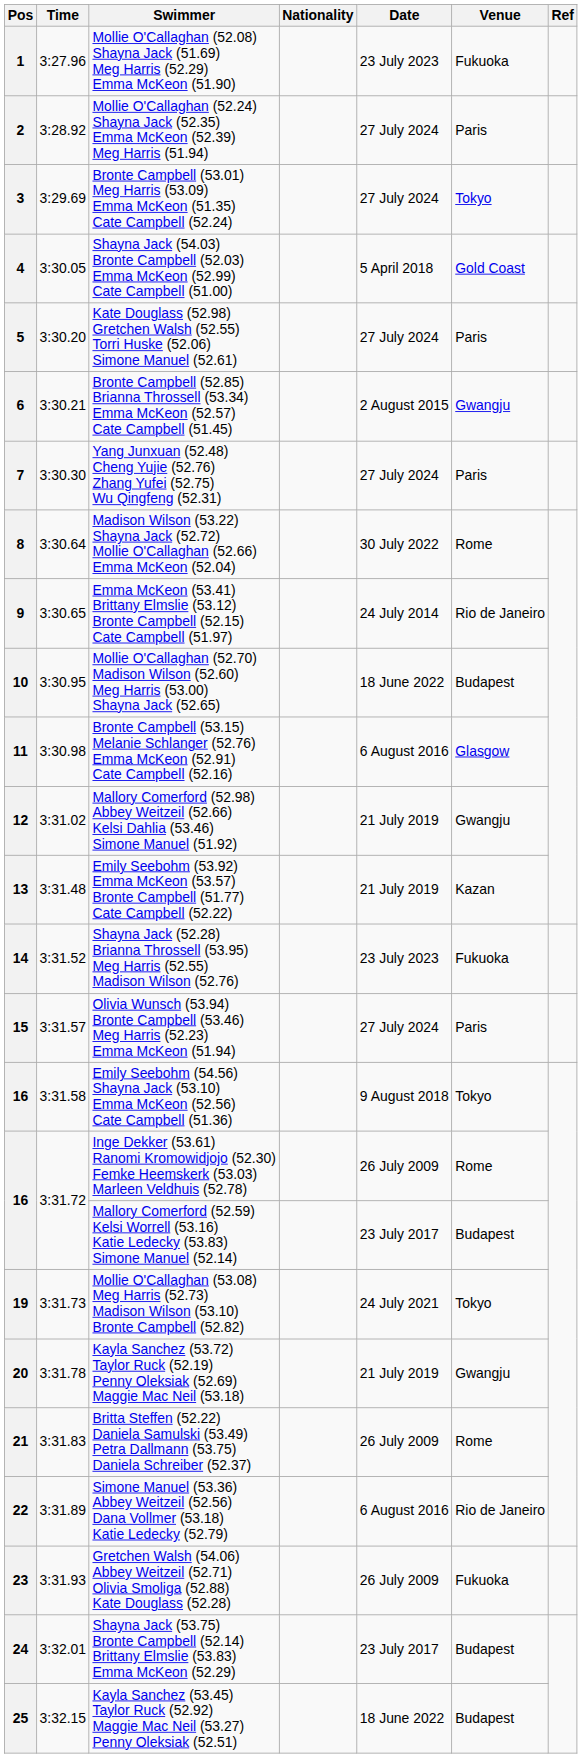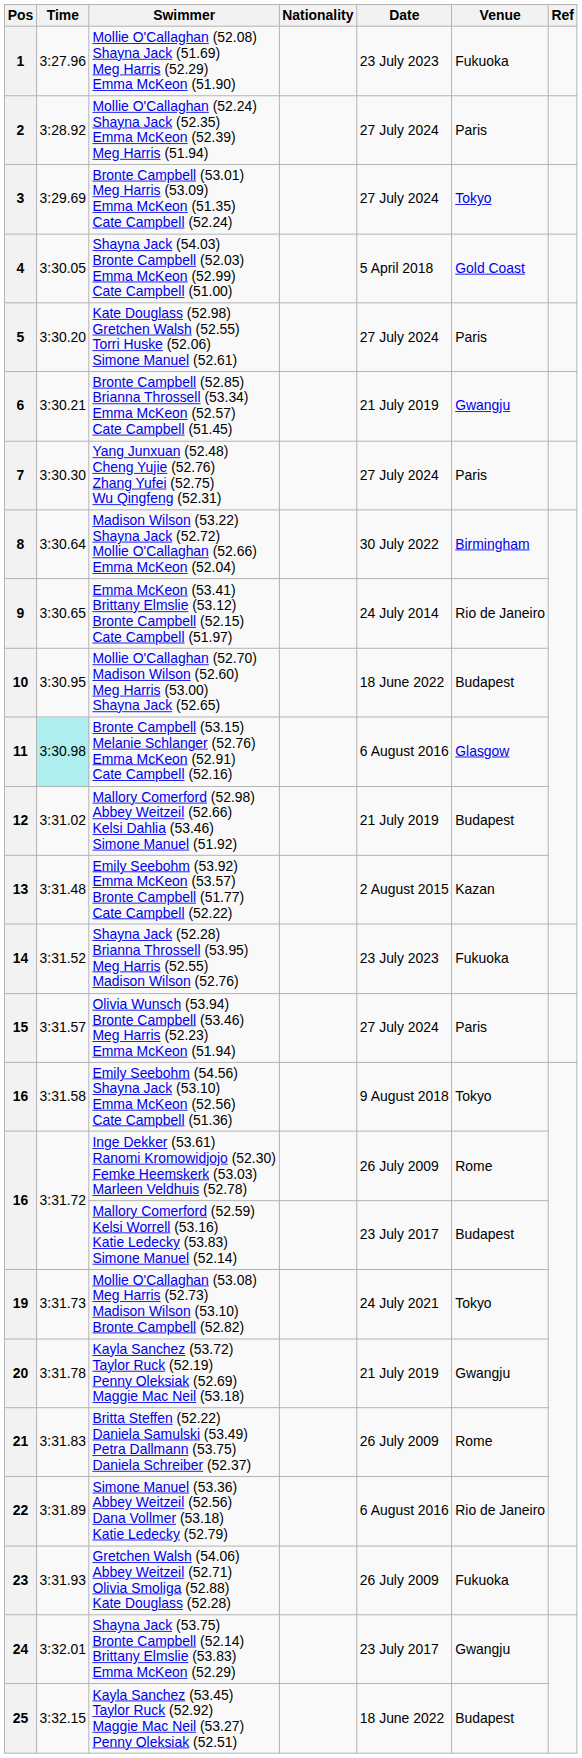6 | Date: 2 August 2015 -> 21 July 2019
8 | Venue: Rome -> Birmingham
11 | Time: no background -> paleturquoise background
12 | Venue: Gwangju -> Budapest
13 | Date: 21 July 2019 -> 2 August 2015
24 | Venue: Budapest -> Gwangju
